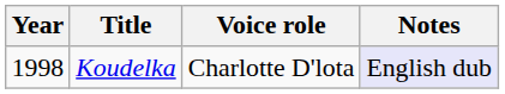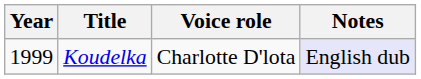Koudelka | Year: 1998 -> 1999
